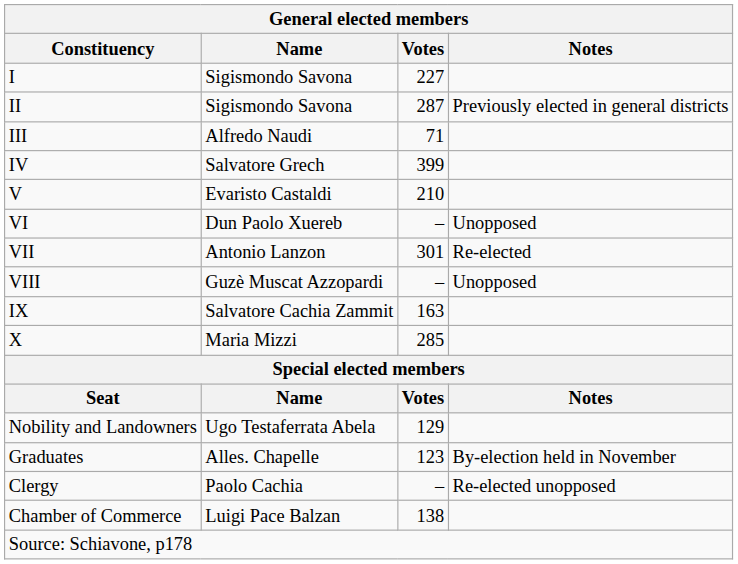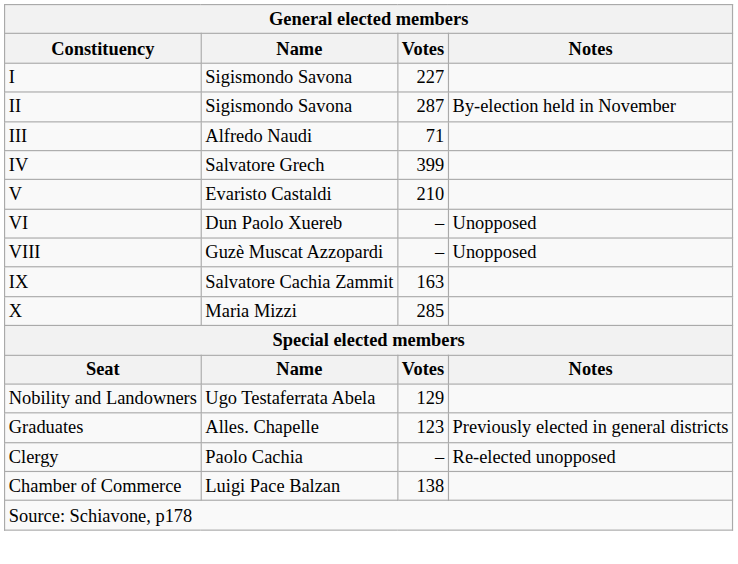II | Notes: Previously elected in general districts -> By-election held in November
- row: VII | Antonio Lanzon | 301 | Re-elected
Graduates | Notes: By-election held in November -> Previously elected in general districts
